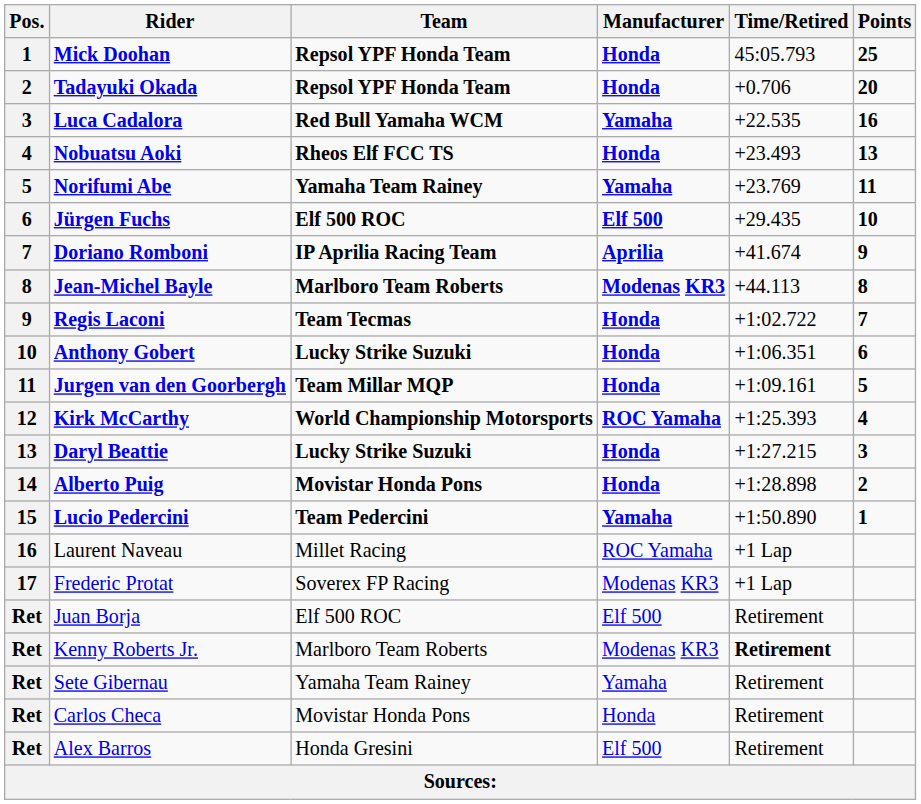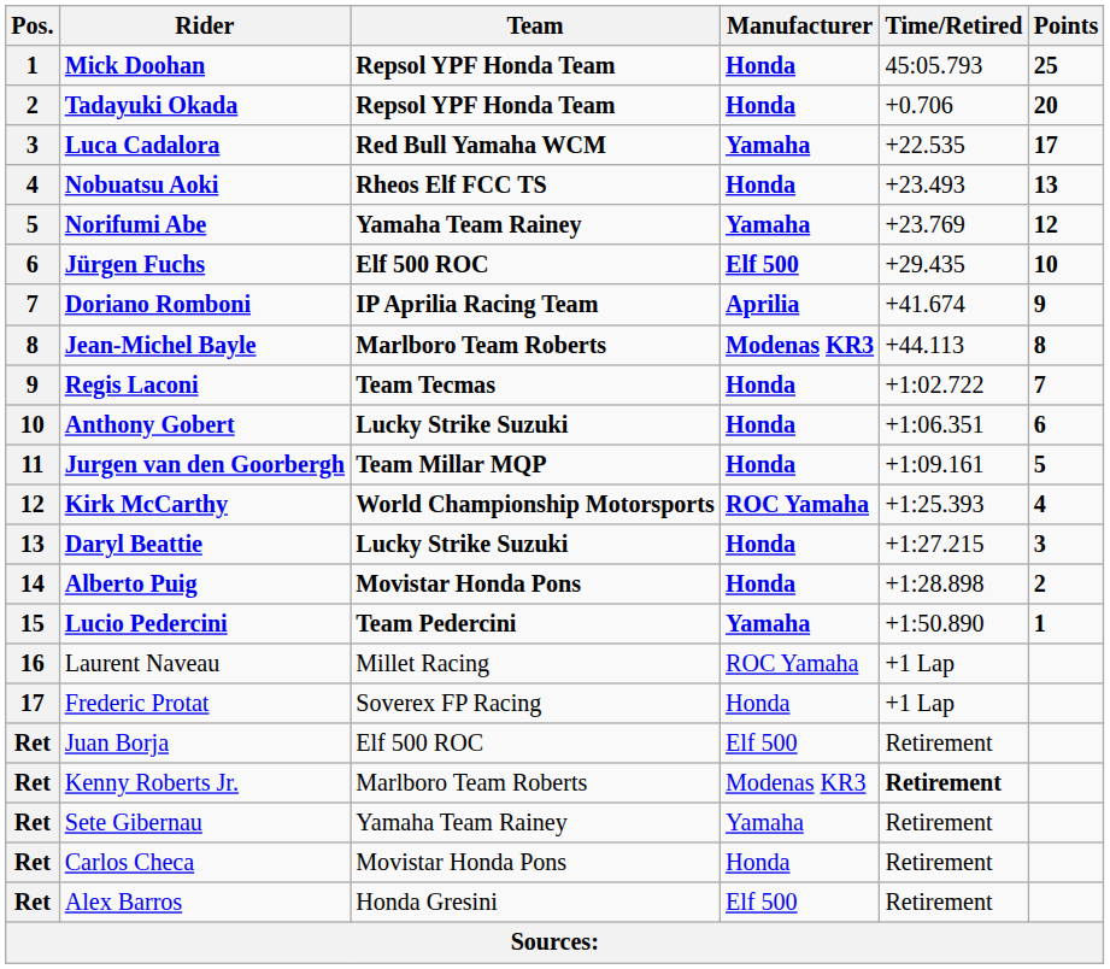Luca Cadalora | Points: 16 -> 17
Norifumi Abe | Points: 11 -> 12
Frederic Protat | Manufacturer: Modenas KR3 -> Honda
